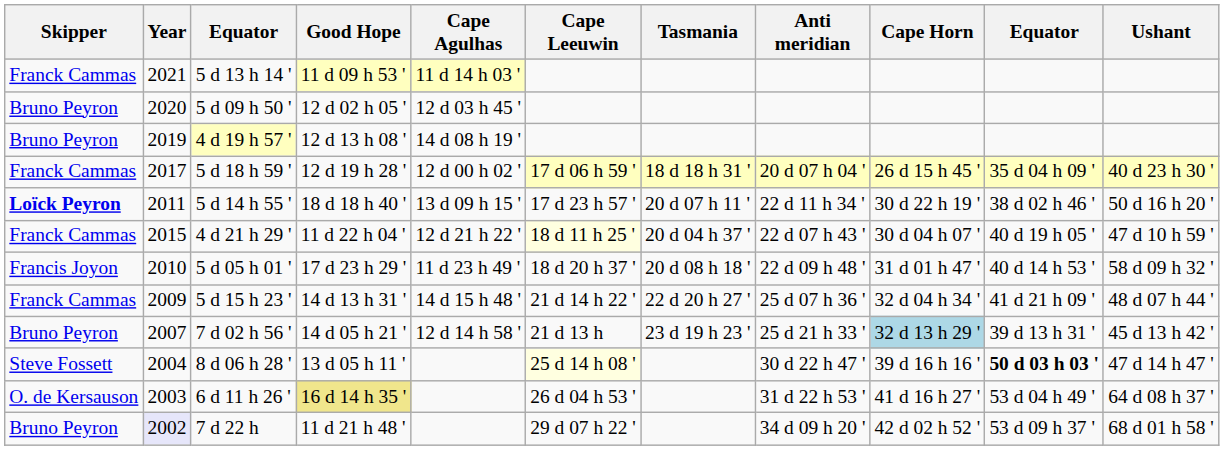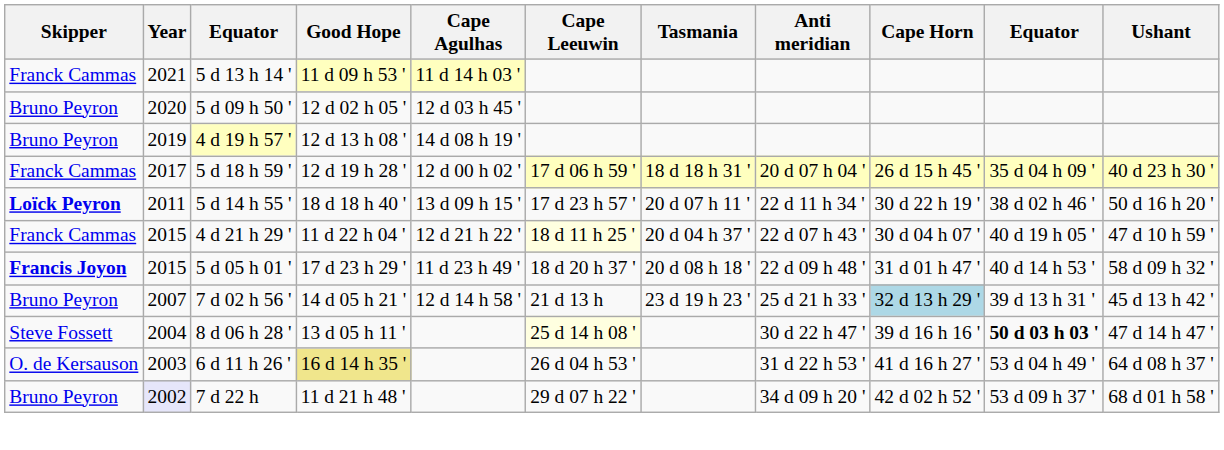5 d 05 h 01 ' | Skipper: normal -> bold
5 d 05 h 01 ' | Year: 2010 -> 2015
- row: Franck Cammas | 2009 | 5 d 15 h 23 ' | 14 d 13 h 31 ' | 14 d 15 h 48 ' | 21 d 14 h 22 ' | 22 d 20 h 27 ' | 25 d 07 h 36 ' | 32 d 04 h 34 ' | 41 d 21 h 09 ' | 48 d 07 h 44 '
